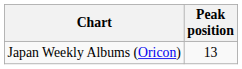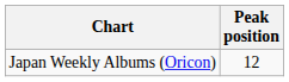Japan Weekly Albums (Oricon) | Peak position: 13 -> 12
